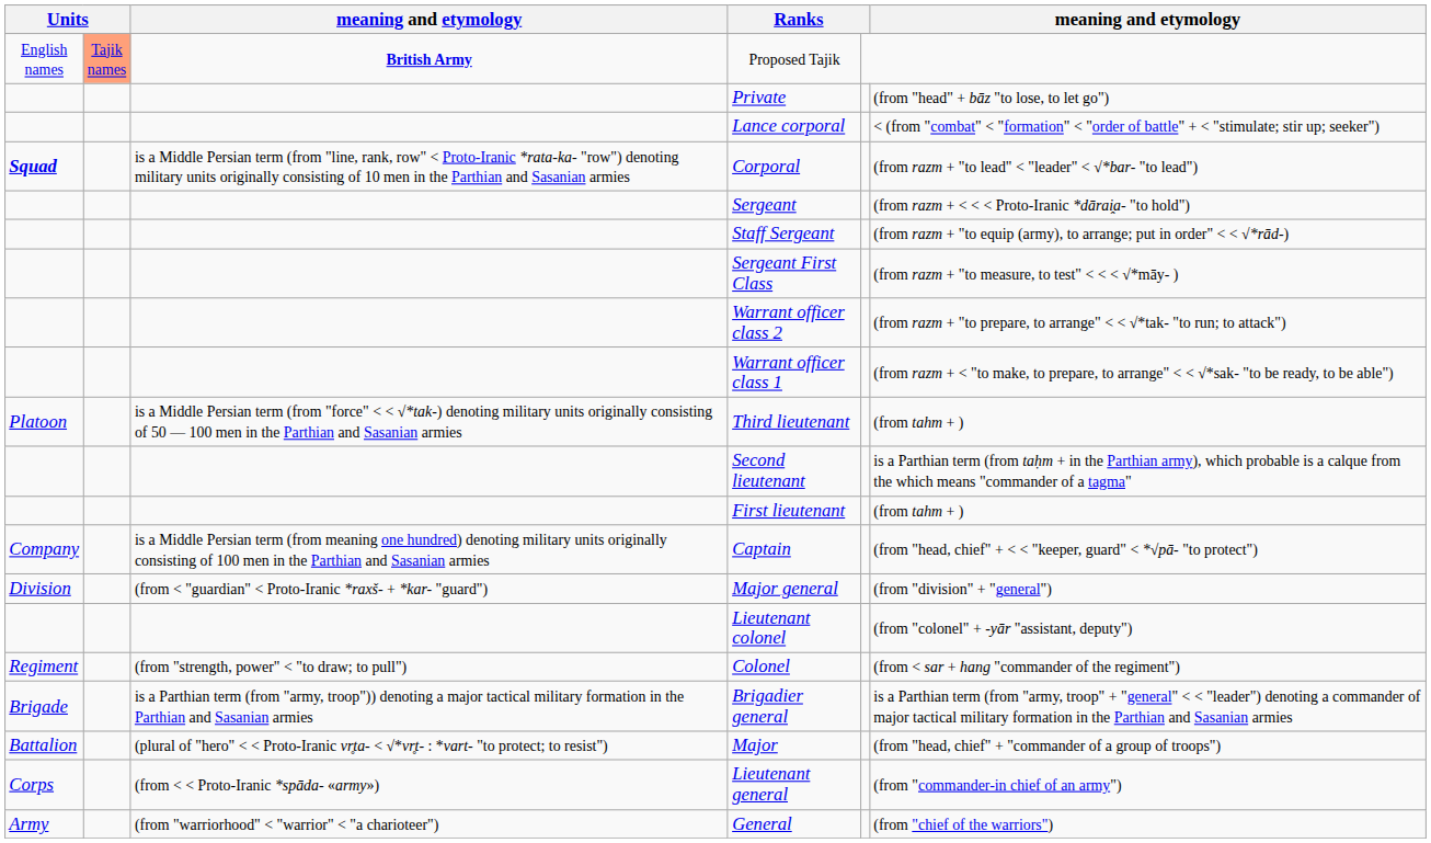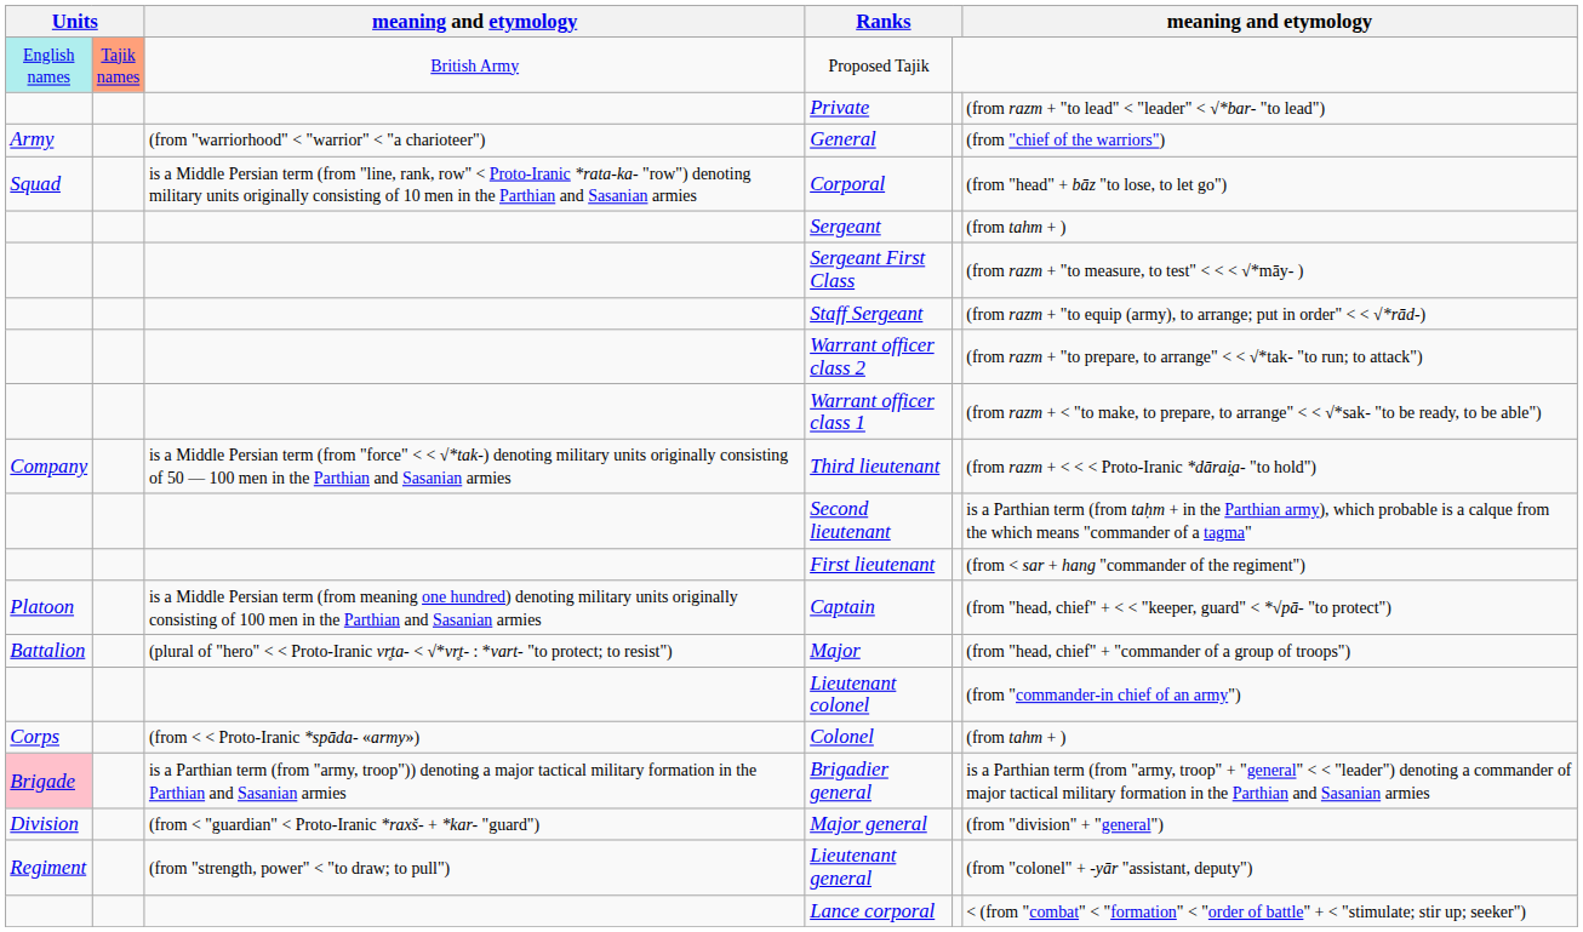Proposed Tajik | column 1: no background -> paleturquoise background
Proposed Tajik | column 3: bold -> normal
Private | column 6: (from "head" + bāz "to lose, to let go") -> (from razm + "to lead" < "leader" < √*bar- "to lead")
rows swapped: Lance corporal <-> General
Corporal | column 1: bold -> normal
Corporal | column 6: (from razm + "to lead" < "leader" < √*bar- "to lead") -> (from "head" + bāz "to lose, to let go")
Sergeant | column 6: (from razm + < < < Proto-Iranic *dārai̯a- "to hold") -> (from tahm + )
rows swapped: Staff Sergeant <-> Sergeant First Class
Third lieutenant | column 1: Platoon -> Company
Third lieutenant | column 6: (from tahm + ) -> (from razm + < < < Proto-Iranic *dārai̯a- "to hold")
First lieutenant | column 6: (from tahm + ) -> (from < sar + hang "commander of the regiment")
Captain | column 1: Company -> Platoon
rows swapped: Major <-> Major general
Lieutenant colonel | column 6: (from "colonel" + -yār "assistant, deputy") -> (from "commander-in chief of an army")
Colonel | column 1: Regiment -> Corps
Colonel | column 3: (from "strength, power" < "to draw; to pull") -> (from < < Proto-Iranic *spāda- «army»)
Colonel | column 6: (from < sar + hang "commander of the regiment") -> (from tahm + )
Brigadier general | column 1: no background -> pink background
Lieutenant general | column 1: Corps -> Regiment
Lieutenant general | column 3: (from < < Proto-Iranic *spāda- «army») -> (from "strength, power" < "to draw; to pull")
Lieutenant general | column 6: (from "commander-in chief of an army") -> (from "colonel" + -yār "assistant, deputy")
